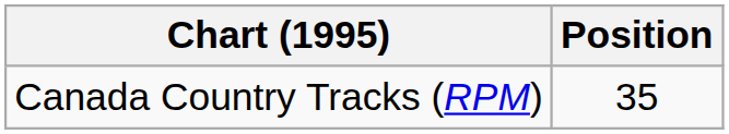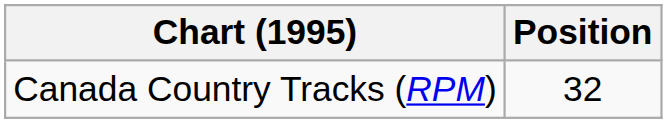Canada Country Tracks (RPM) | Position: 35 -> 32
